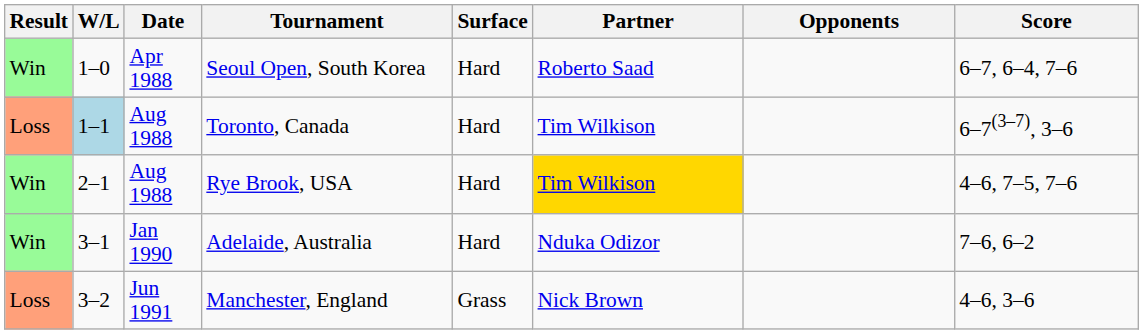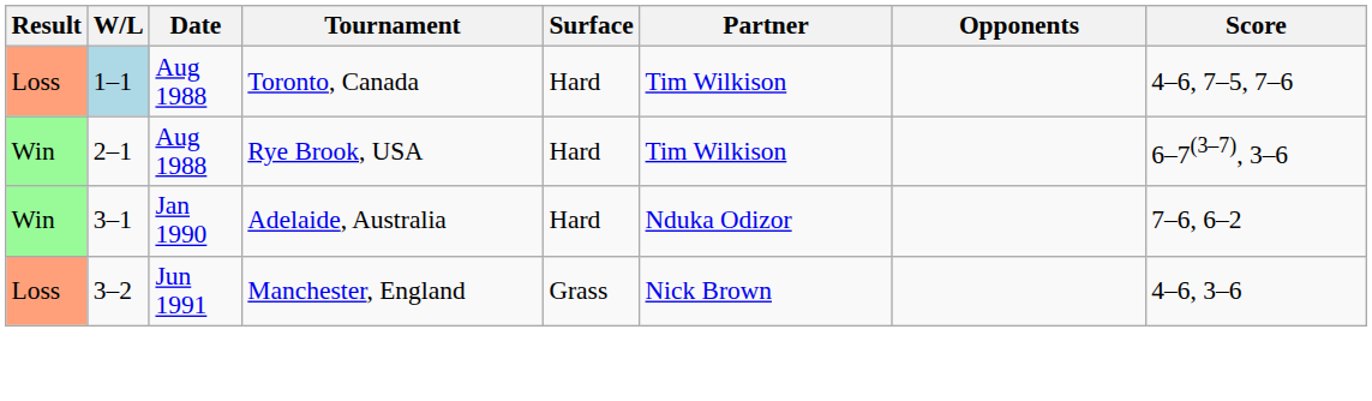- row: Win | 1–0 | Apr 1988 | Seoul Open, South Korea | Hard | Roberto Saad | 6–7, 6–4, 7–6
Toronto, Canada | Score: 6–7(3–7), 3–6 -> 4–6, 7–5, 7–6
Rye Brook, USA | Partner: gold background -> no background
Rye Brook, USA | Score: 4–6, 7–5, 7–6 -> 6–7(3–7), 3–6
